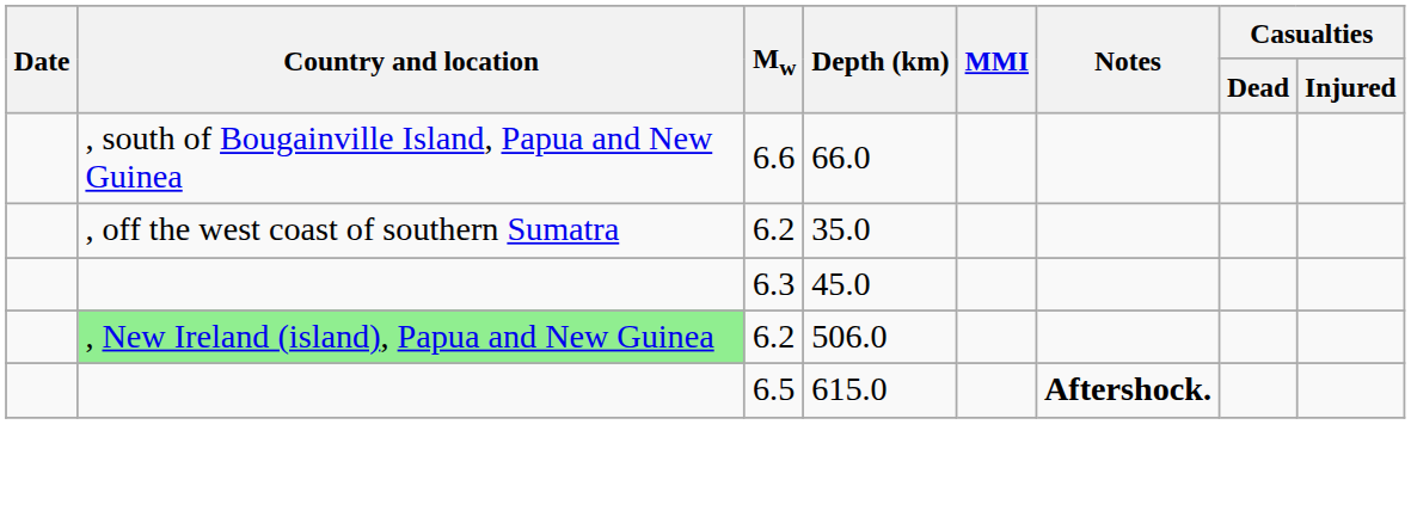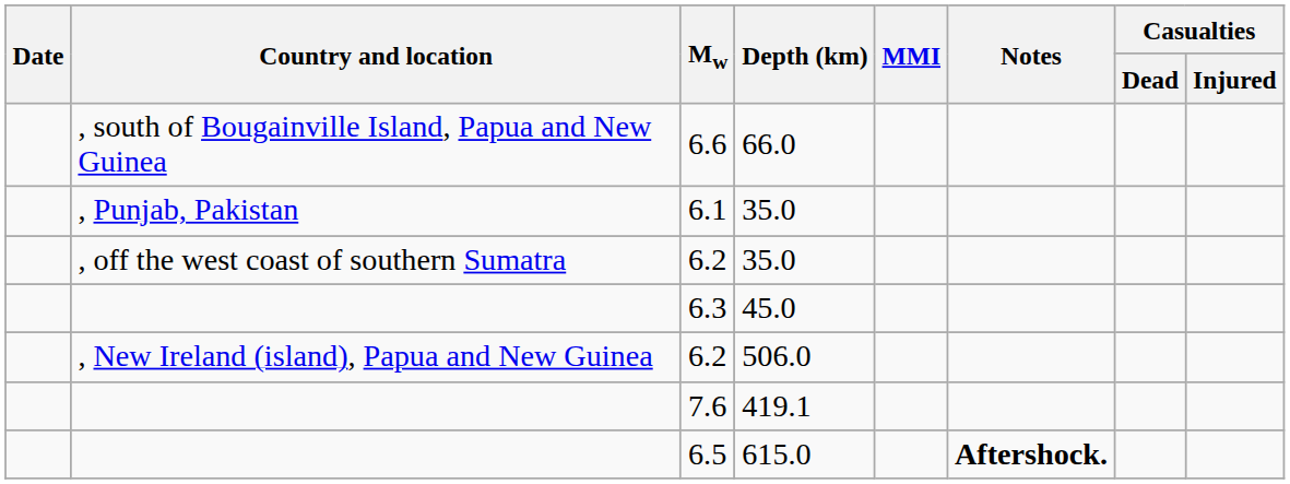+ row: , Punjab, Pakistan | 6.1 | 35.0
6.2 / 506.0 | Country and location: lightgreen background -> no background
+ row: 7.6 | 419.1
